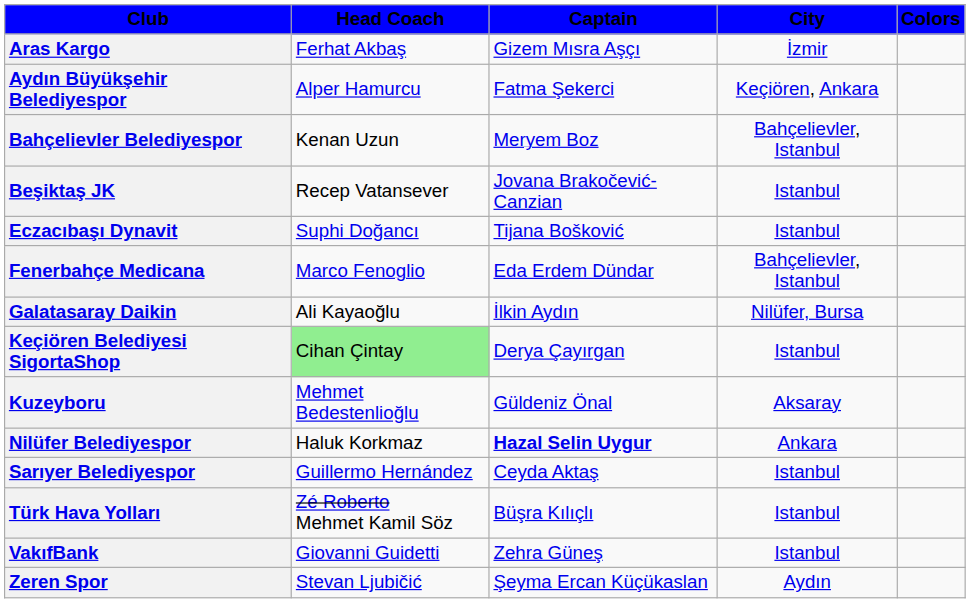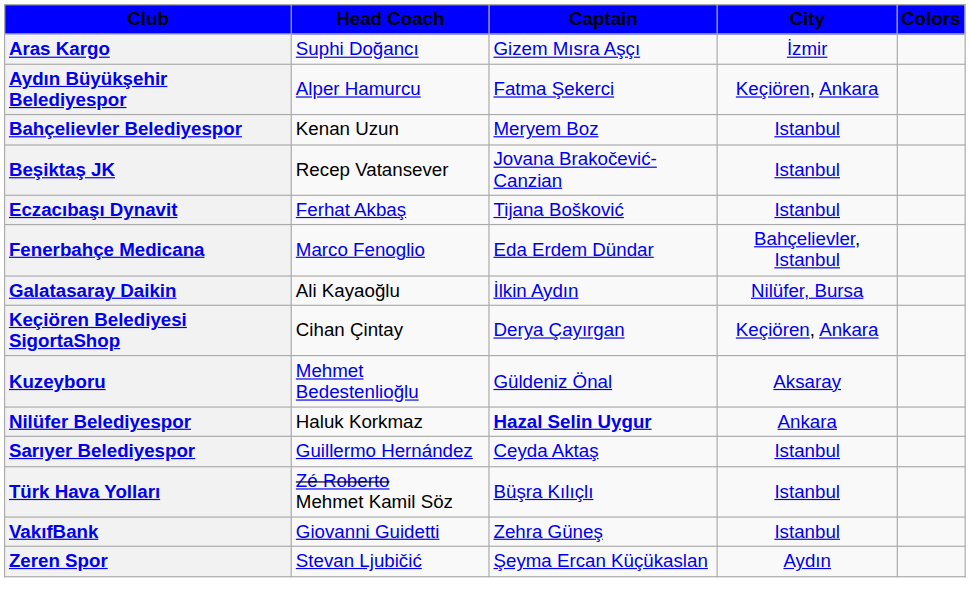Aras Kargo | Head Coach: Ferhat Akbaş -> Suphi Doğancı
Bahçelievler Belediyespor | City: Bahçelievler, Istanbul -> Istanbul
Eczacıbaşı Dynavit | Head Coach: Suphi Doğancı -> Ferhat Akbaş
Keçiören Belediyesi SigortaShop | Head Coach: lightgreen background -> no background
Keçiören Belediyesi SigortaShop | City: Istanbul -> Keçiören, Ankara
